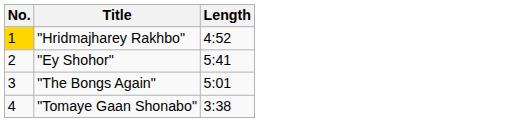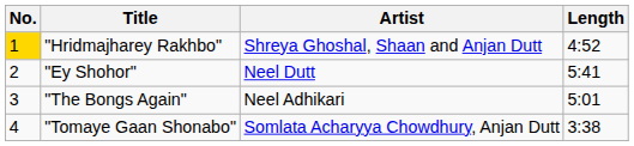+ column: Artist | Shreya Ghoshal, Shaan and Anjan Dutt | Neel Dutt | Neel Adhikari | Somlata Acharyya Chowdhury, Anjan Dutt
